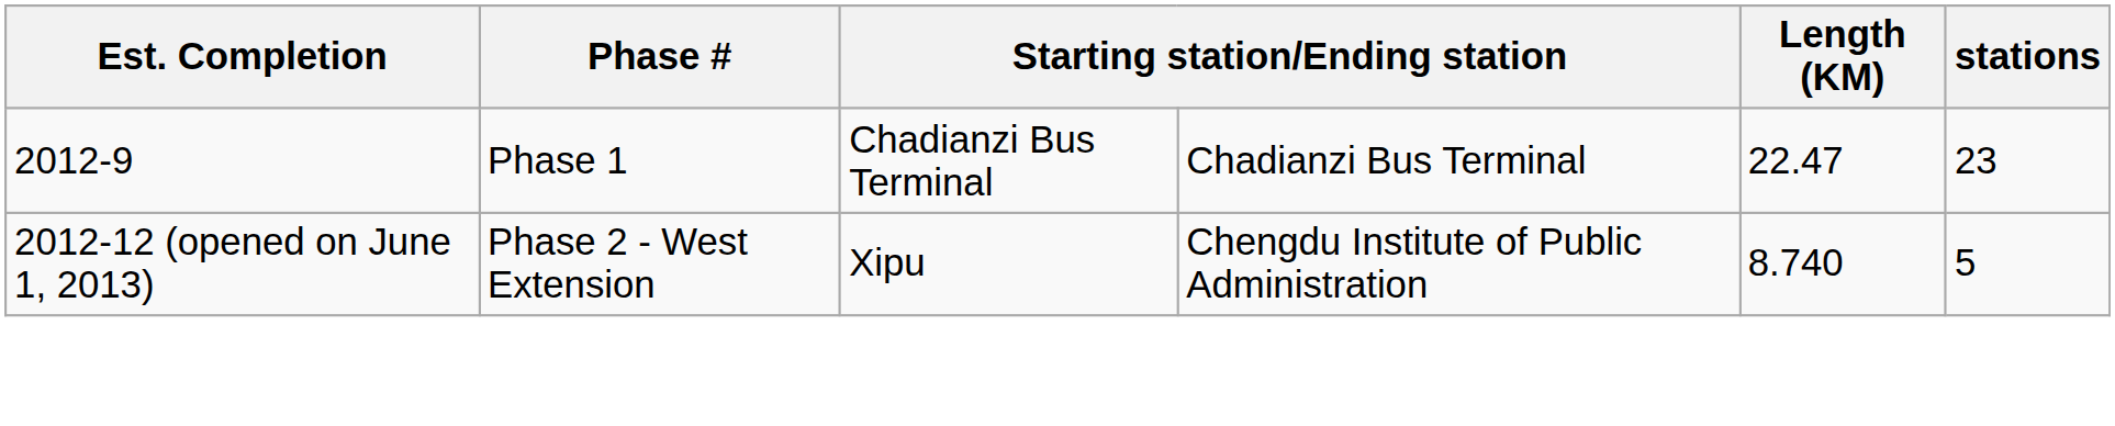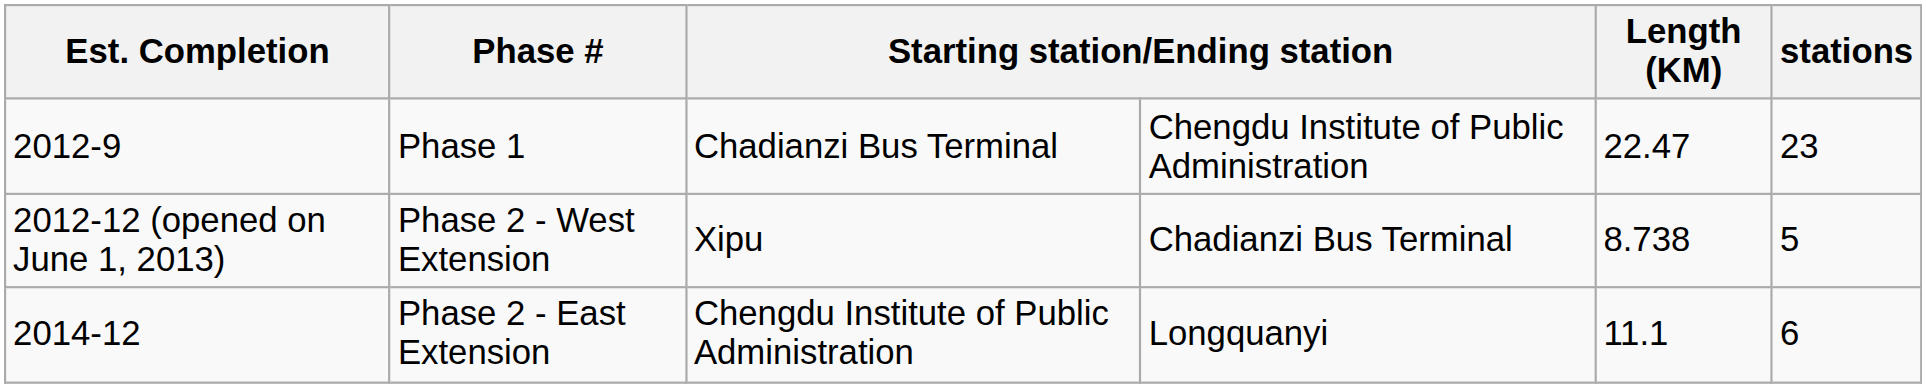Phase 1 | column 4: Chadianzi Bus Terminal -> Chengdu Institute of Public Administration
Phase 2 - West Extension | column 4: Chengdu Institute of Public Administration -> Chadianzi Bus Terminal
Phase 2 - West Extension | Length (KM): 8.740 -> 8.738
+ row: 2014-12 | Phase 2 - East Extension | Chengdu Institute of Public Administration | Longquanyi | 11.1 | 6
